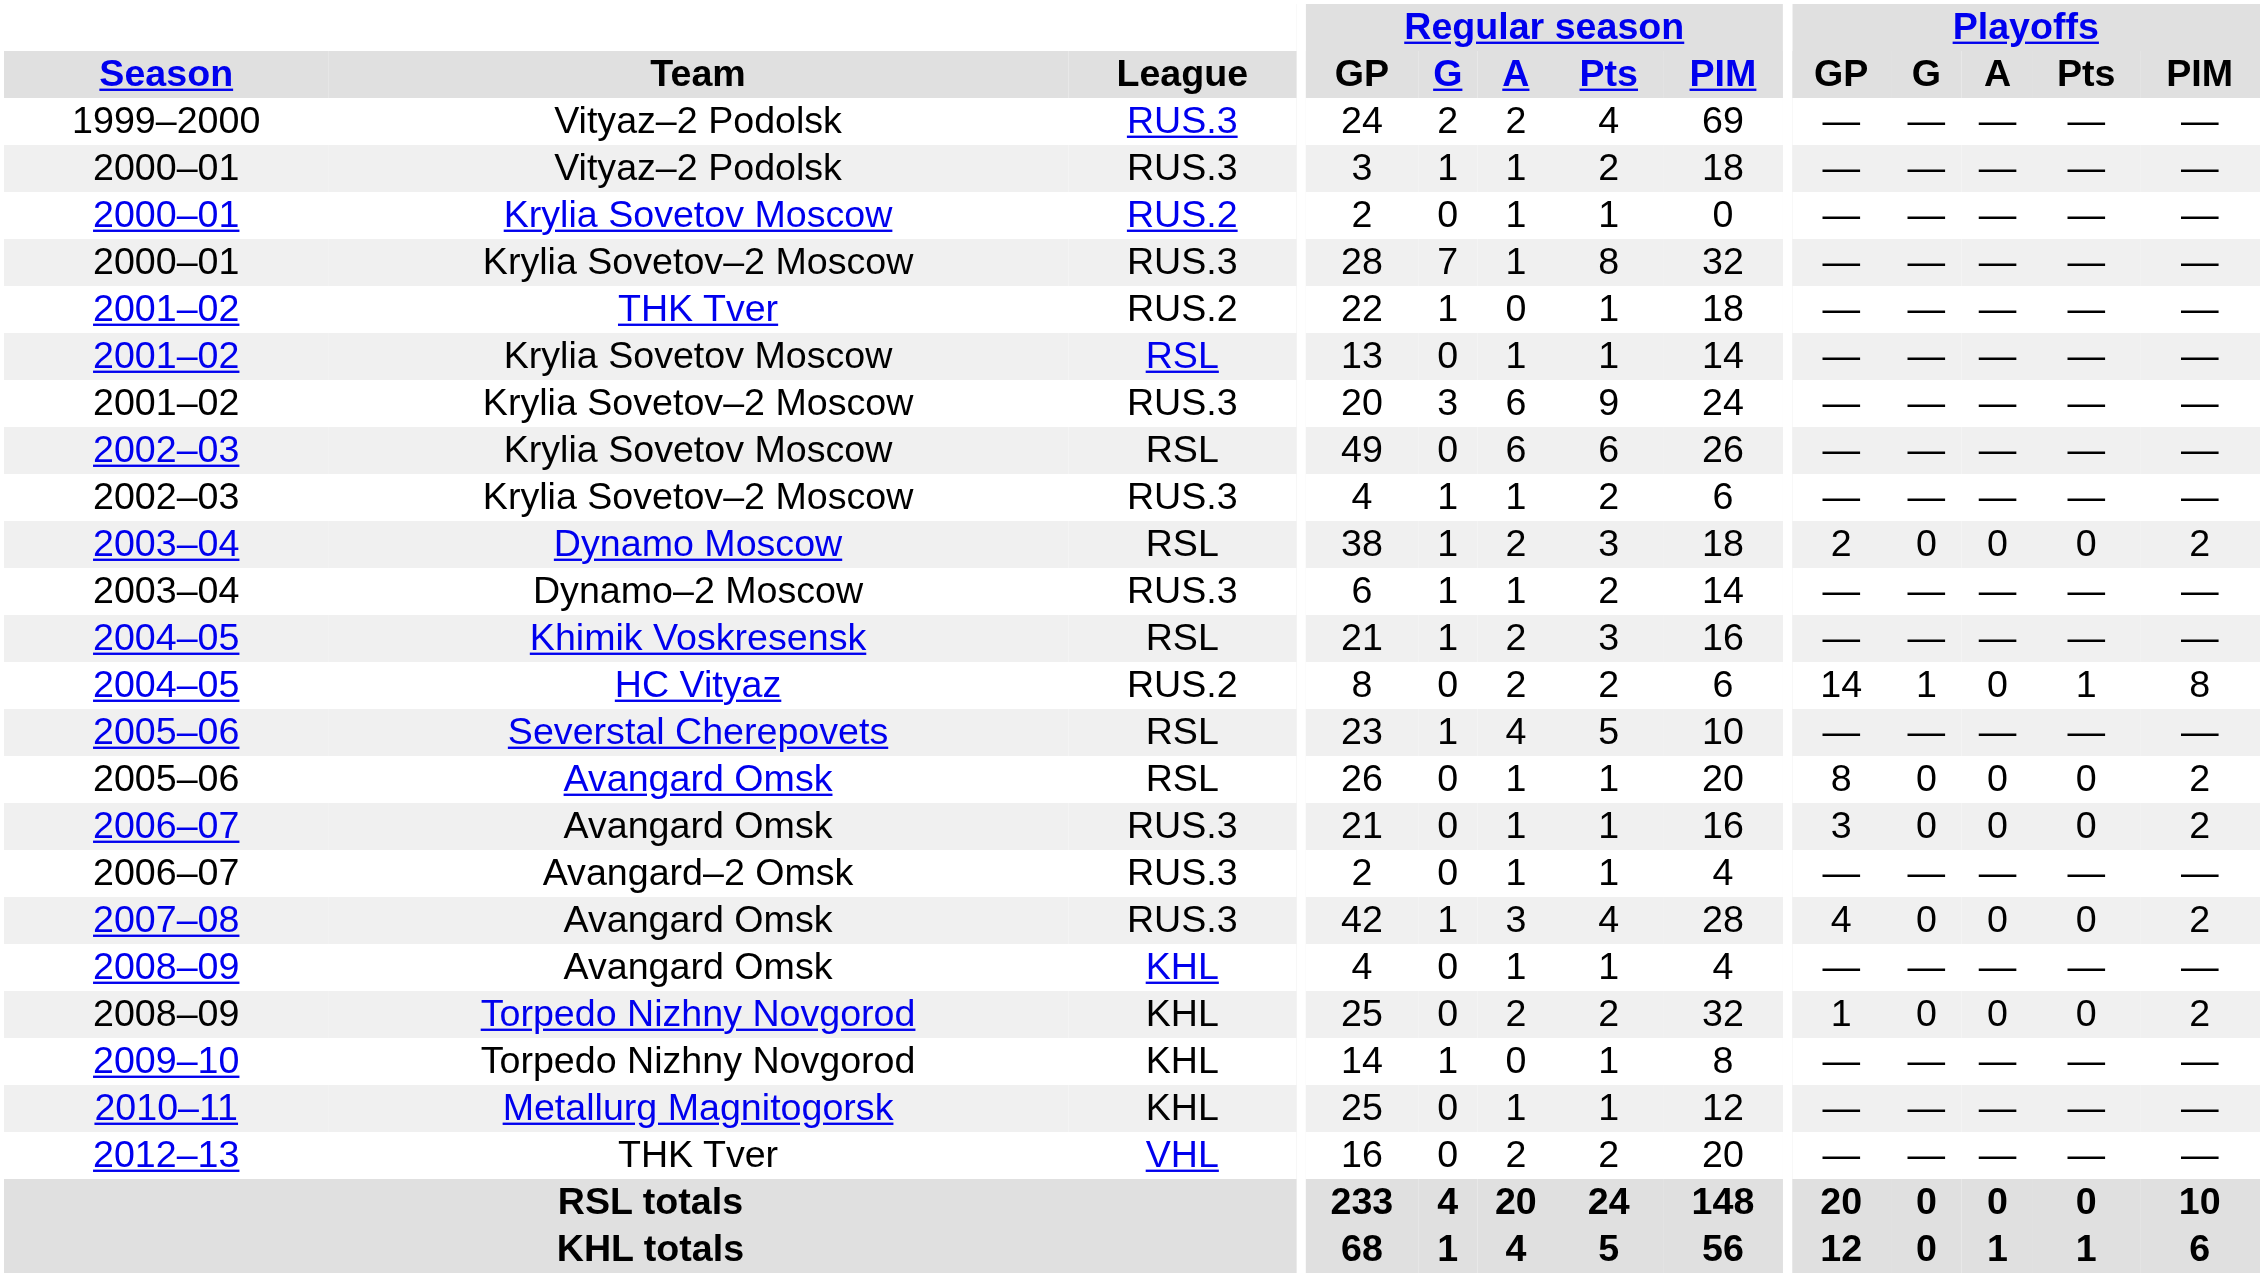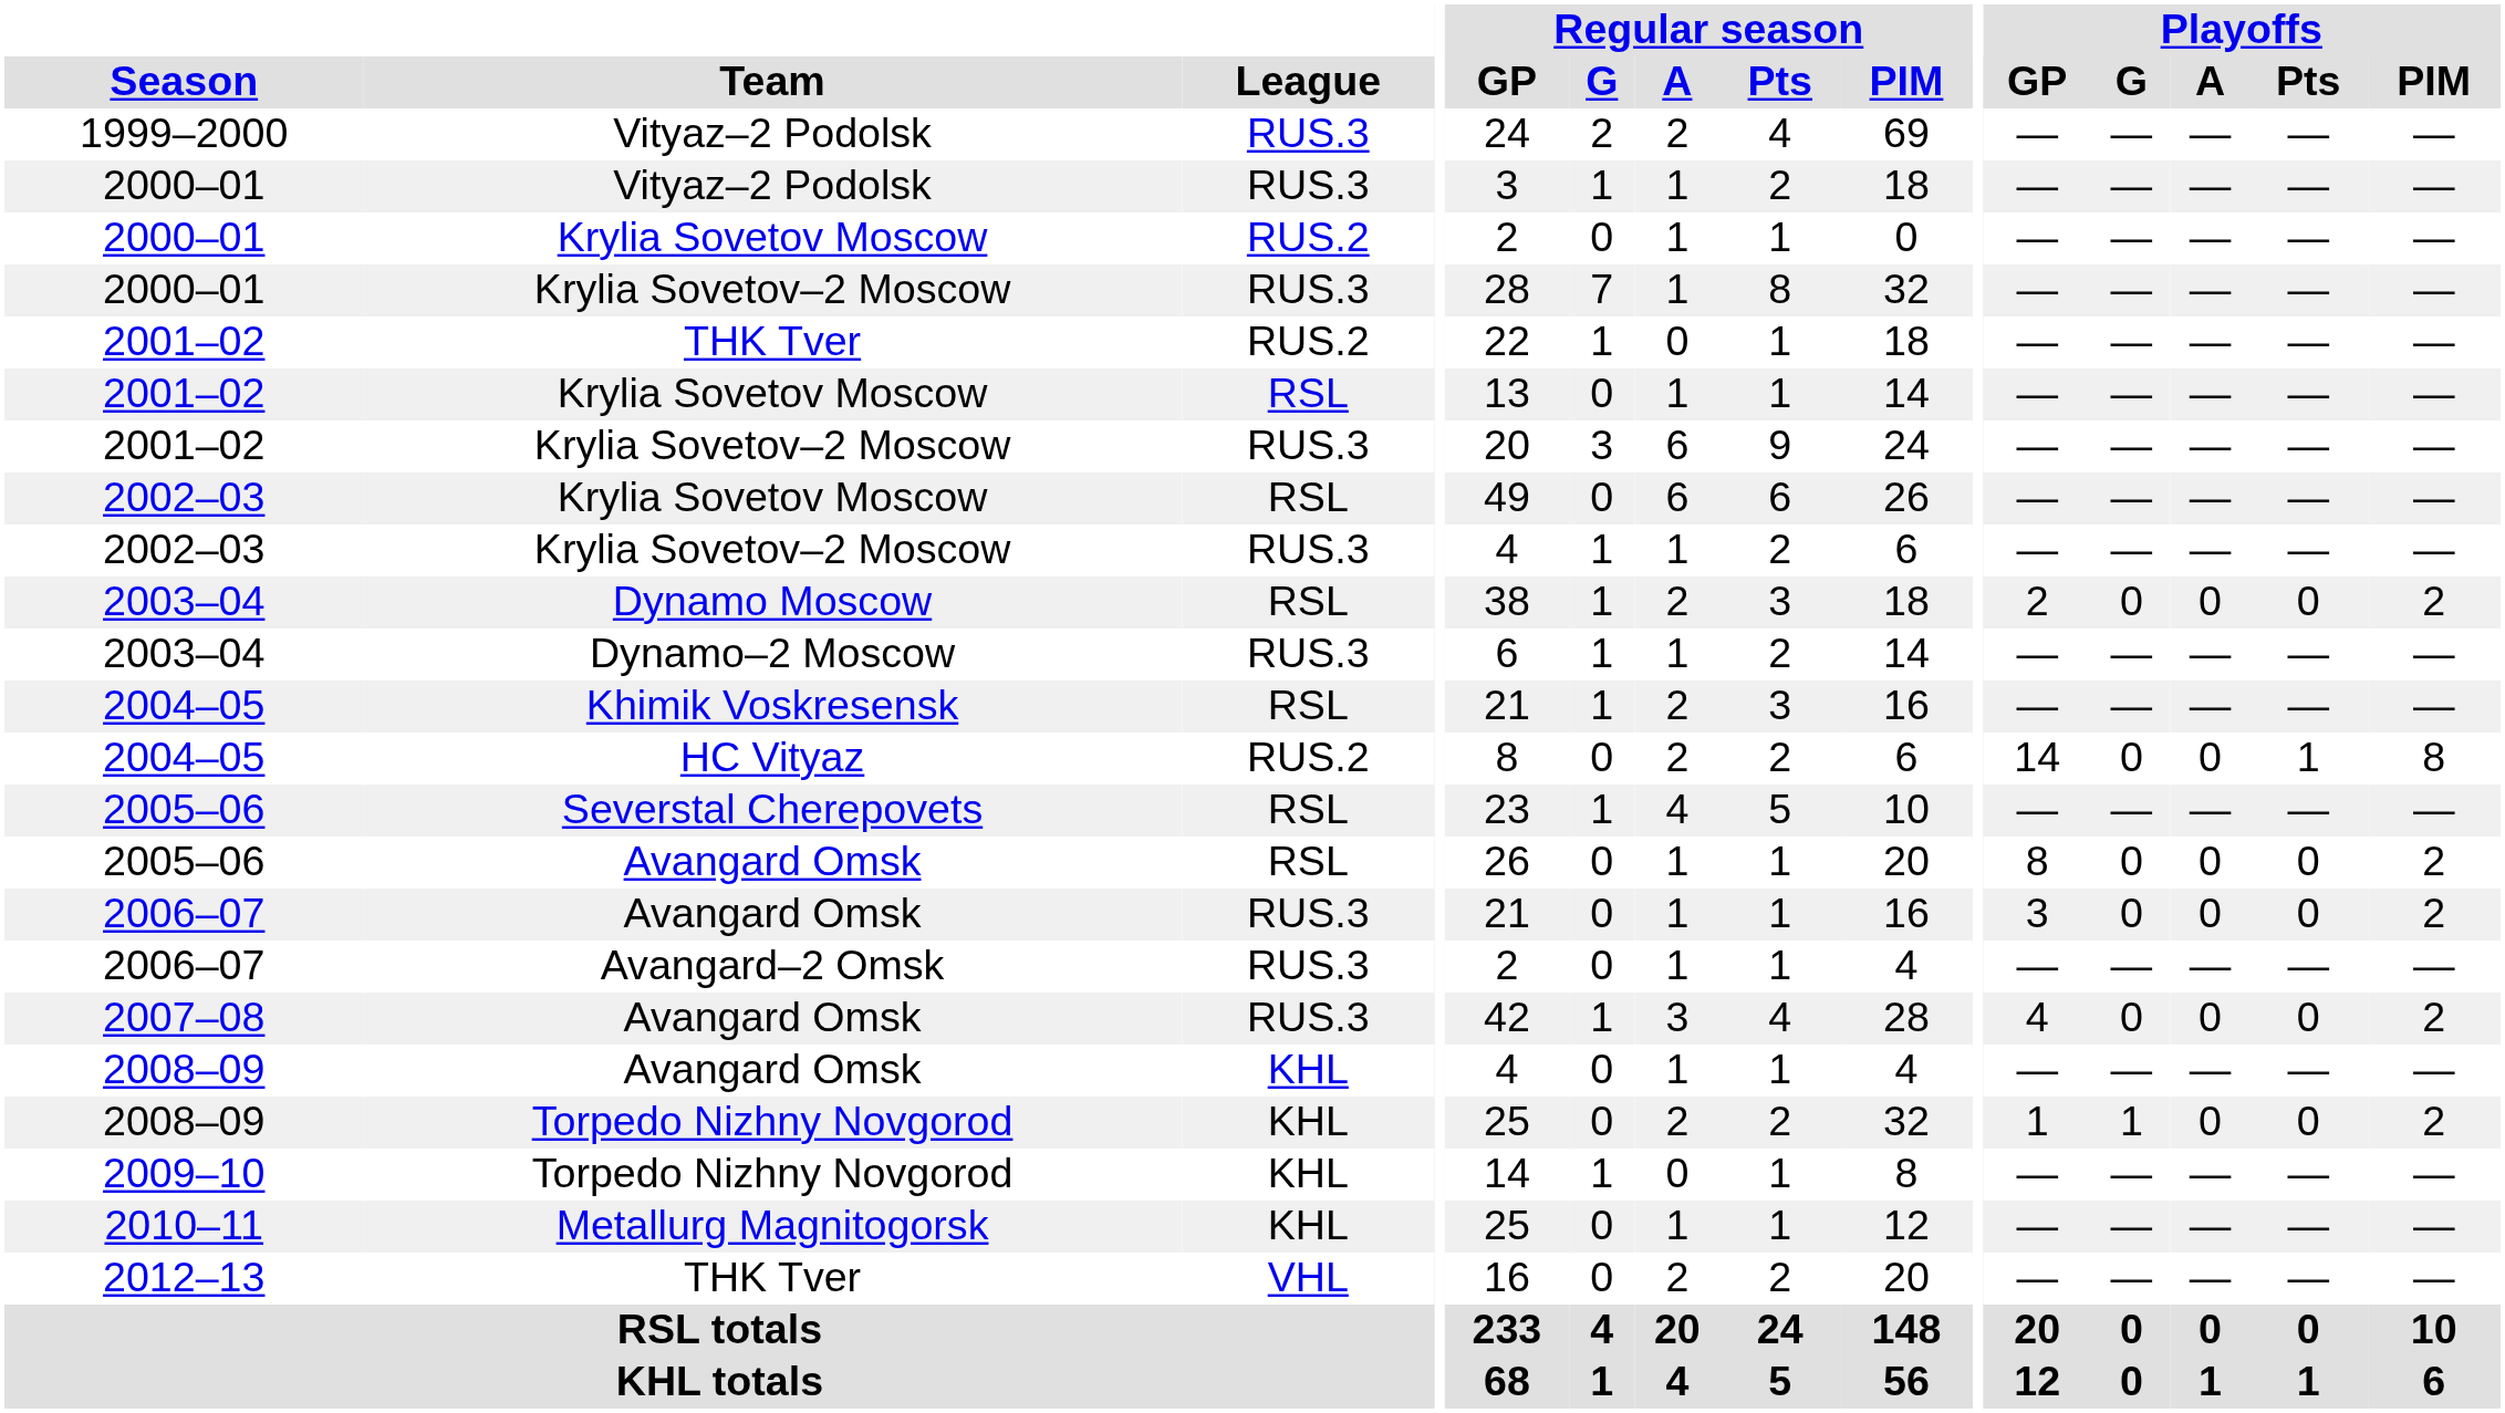2004–05 / HC Vityaz | Playoffs / G: 1 -> 0
2008–09 / Torpedo Nizhny Novgorod | Playoffs / G: 0 -> 1
